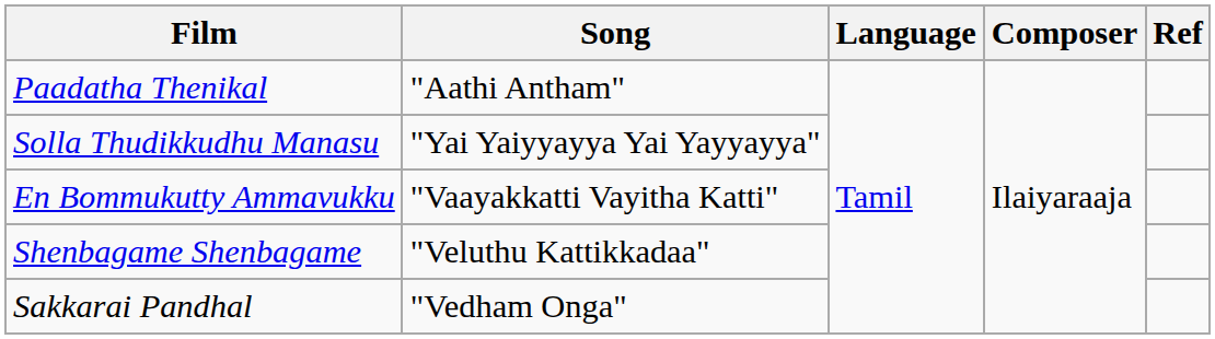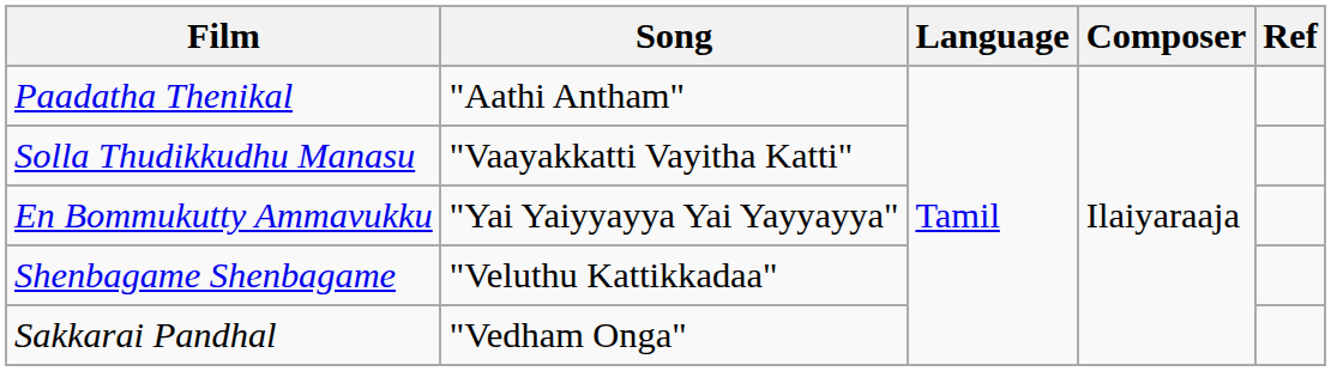Solla Thudikkudhu Manasu | Song: "Yai Yaiyyayya Yai Yayyayya" -> "Vaayakkatti Vayitha Katti"
En Bommukutty Ammavukku | Song: "Vaayakkatti Vayitha Katti" -> "Yai Yaiyyayya Yai Yayyayya"
